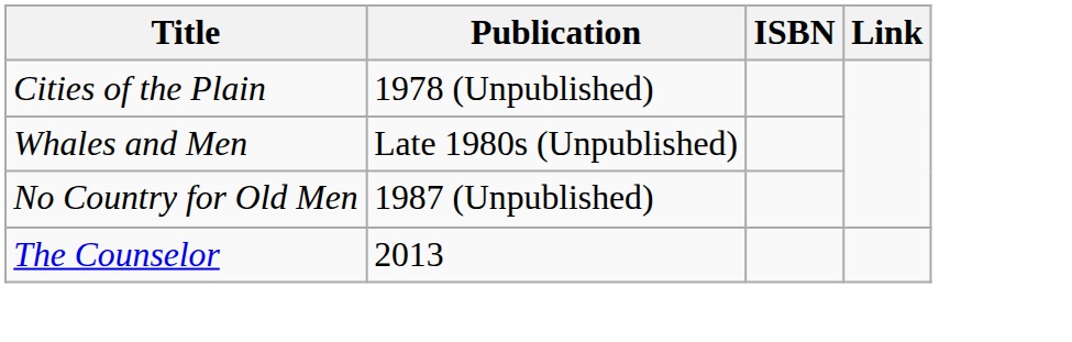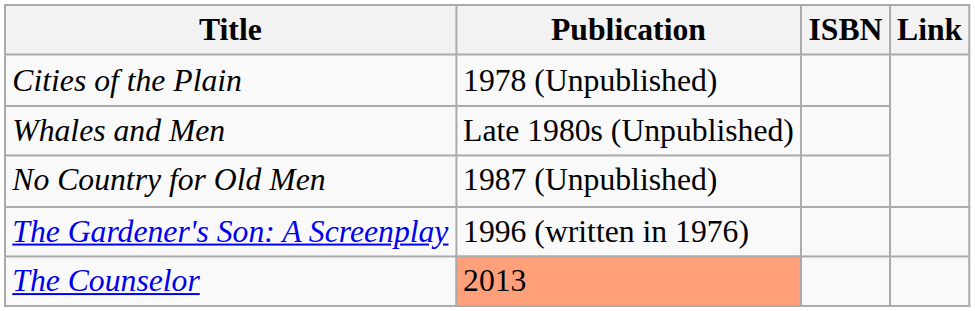+ row: The Gardener's Son: A Screenplay | 1996 (written in 1976)
The Counselor | Publication: no background -> lightsalmon background
